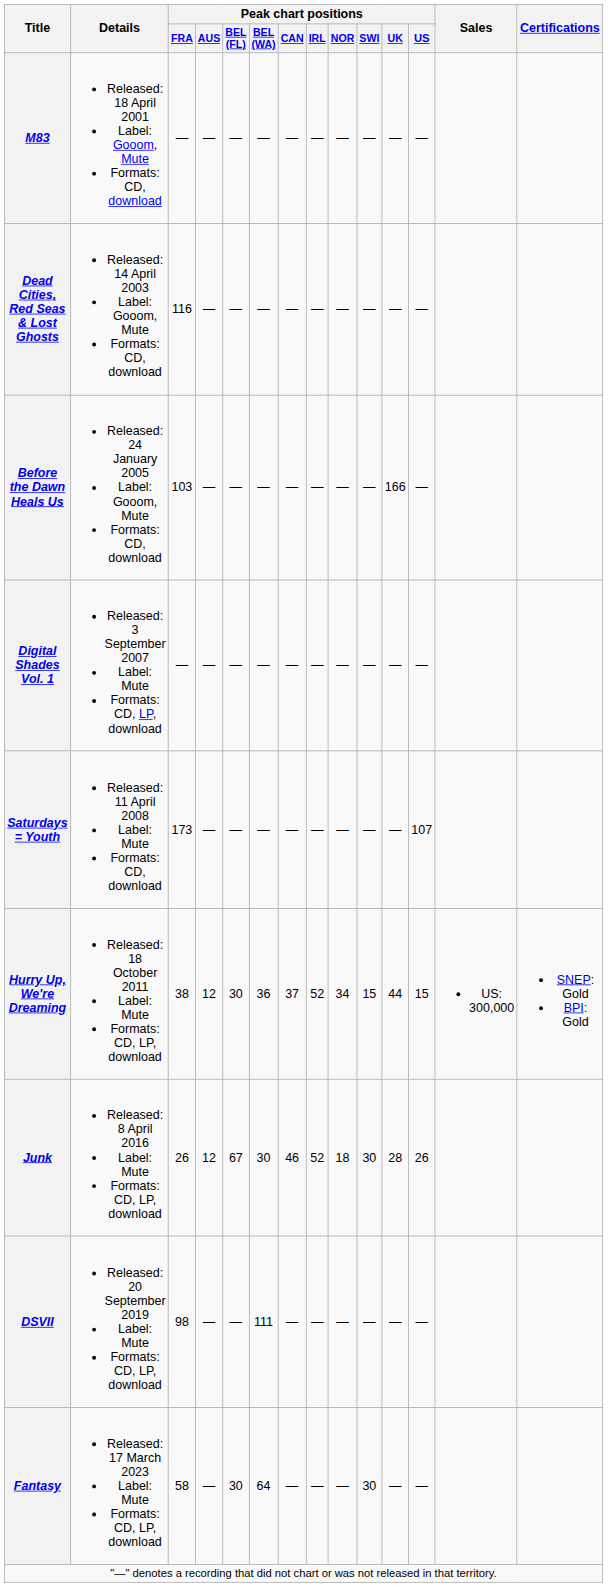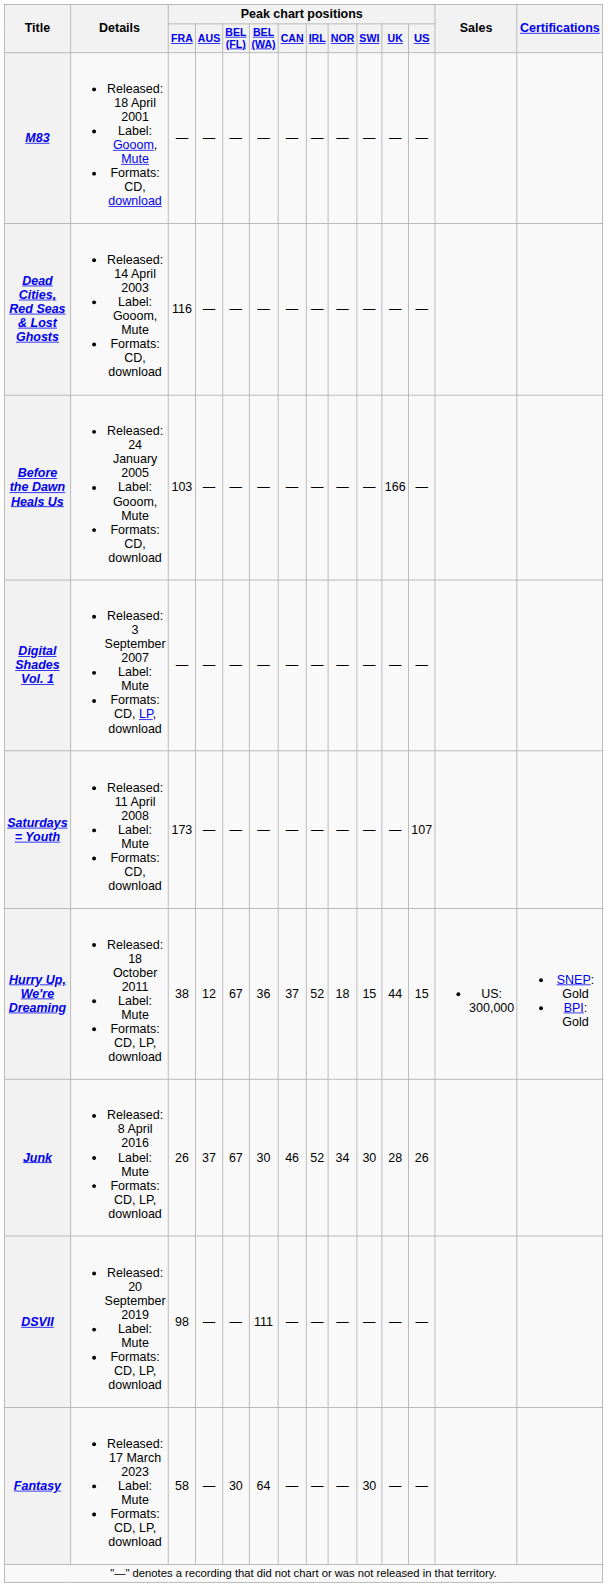Hurry Up, We're Dreaming | Peak chart positions / BEL (FL): 30 -> 67
Hurry Up, We're Dreaming | Peak chart positions / NOR: 34 -> 18
Junk | Peak chart positions / AUS: 12 -> 37
Junk | Peak chart positions / NOR: 18 -> 34
